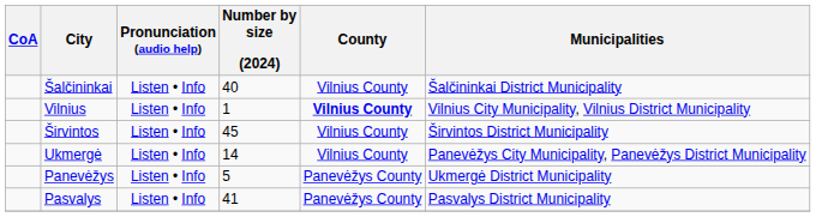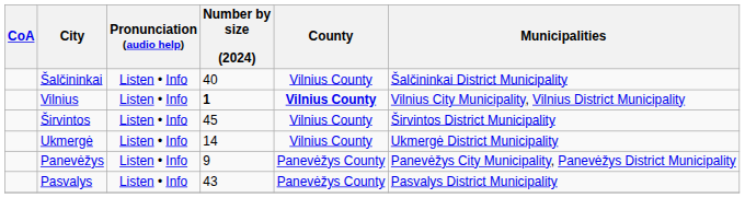Vilnius | Number by size (2024): normal -> bold
Ukmergė | Municipalities: Panevėžys City Municipality, Panevėžys District Municipality -> Ukmergė District Municipality
Panevėžys | Number by size (2024): 5 -> 9
Panevėžys | Municipalities: Ukmergė District Municipality -> Panevėžys City Municipality, Panevėžys District Municipality
Pasvalys | Number by size (2024): 41 -> 43
